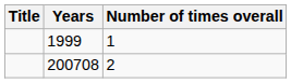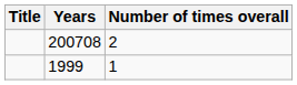rows swapped: 1999 <-> 200708
